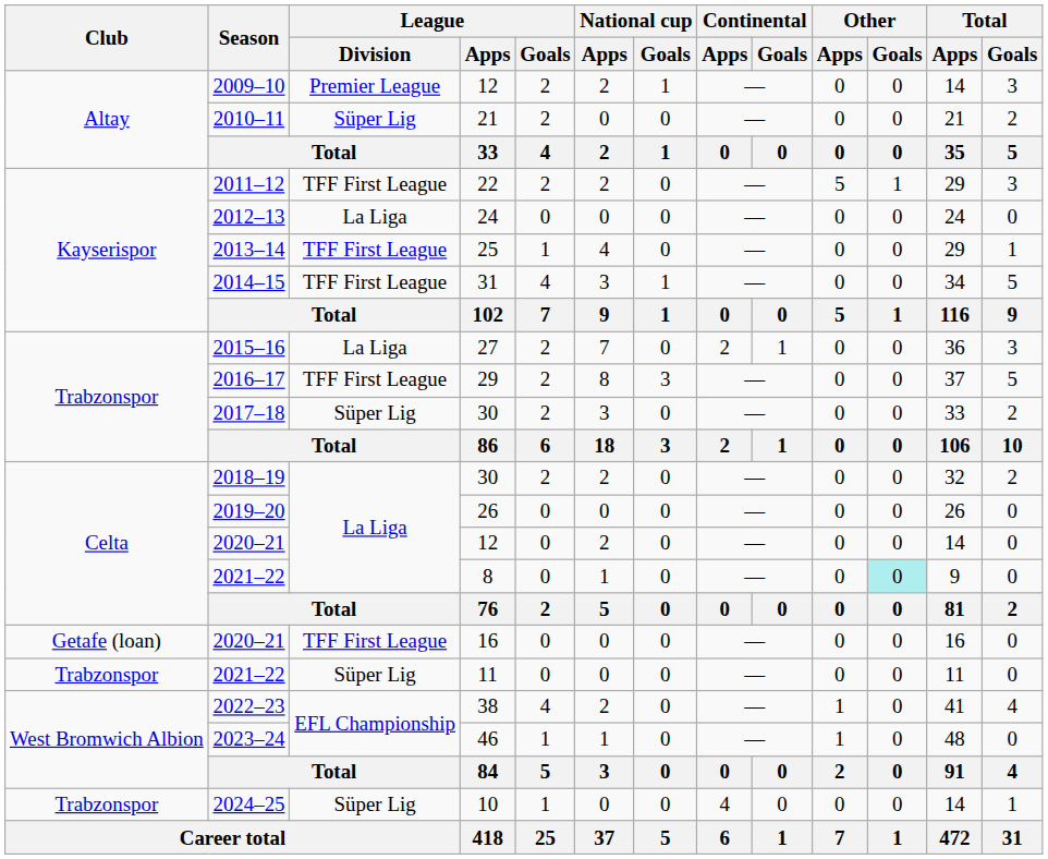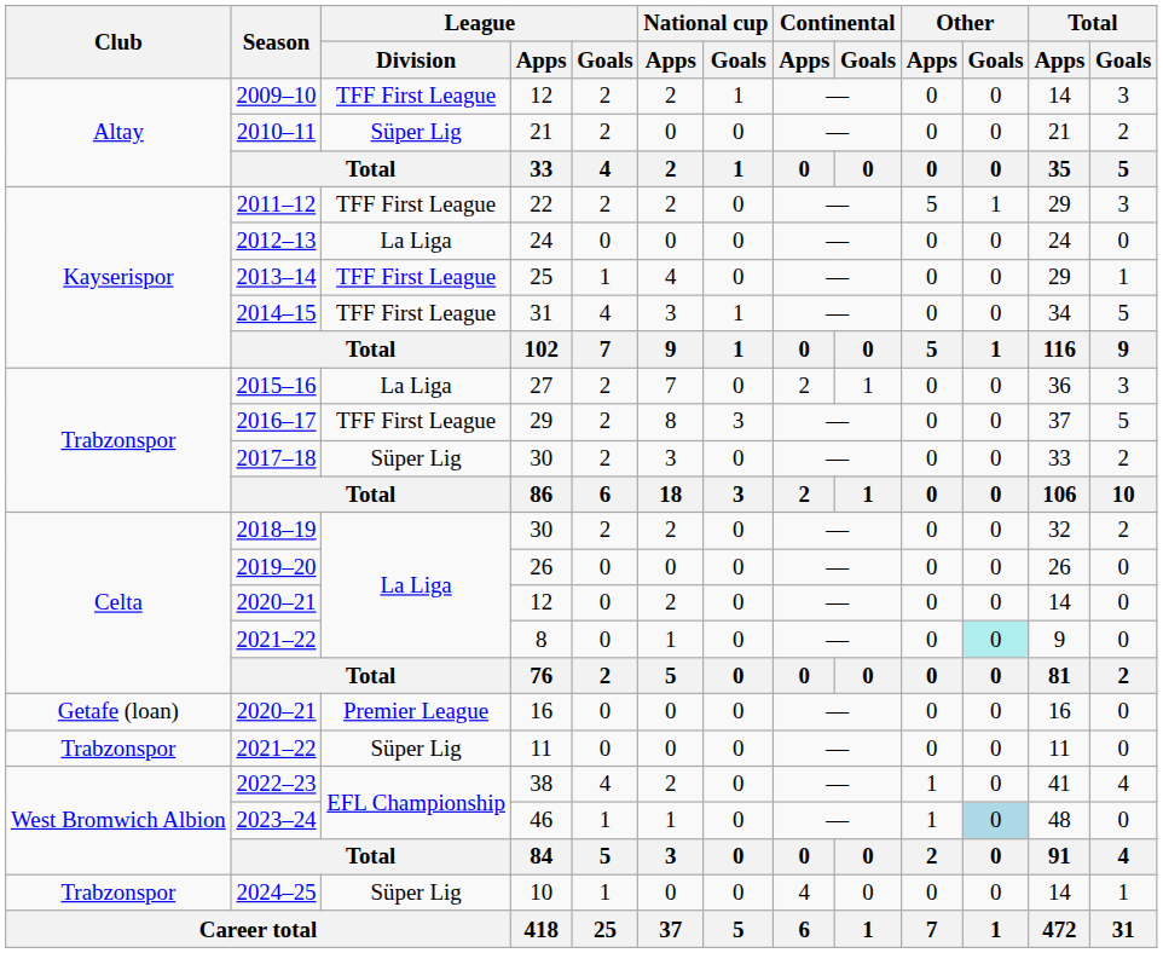2009–10 | League / Division: Premier League -> TFF First League
2020–21 / 16 | League / Division: TFF First League -> Premier League
2023–24 | Other / Goals: no background -> lightblue background
